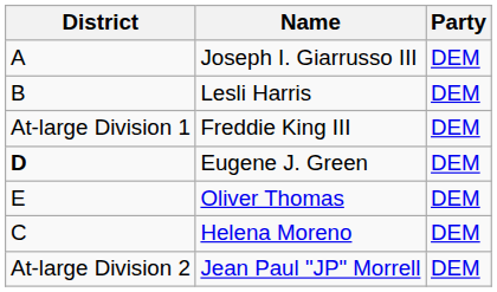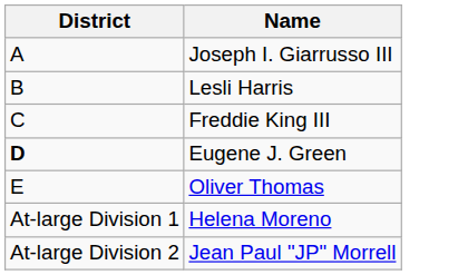- column: Party | DEM | DEM | DEM | DEM | DEM | DEM | DEM
Freddie King III | District: At-large Division 1 -> C
Helena Moreno | District: C -> At-large Division 1
